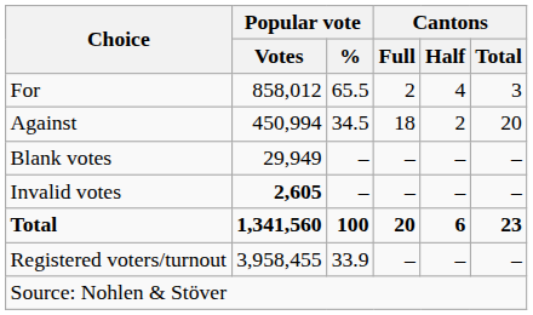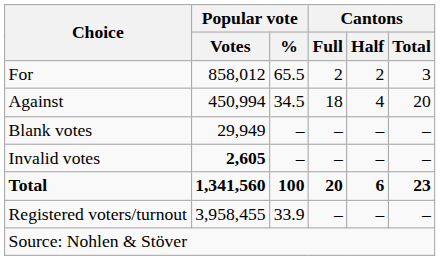For | Cantons / Half: 4 -> 2
Against | Cantons / Half: 2 -> 4
